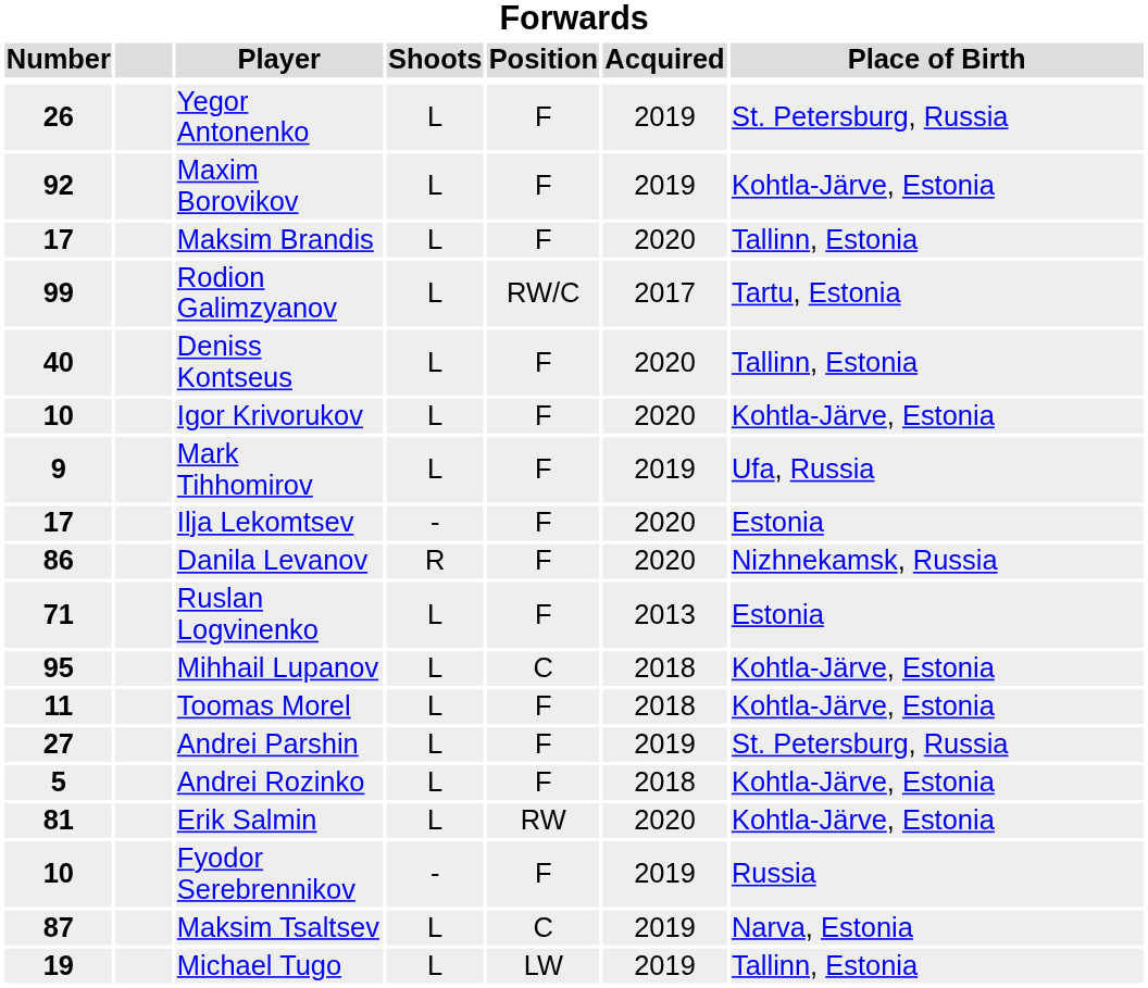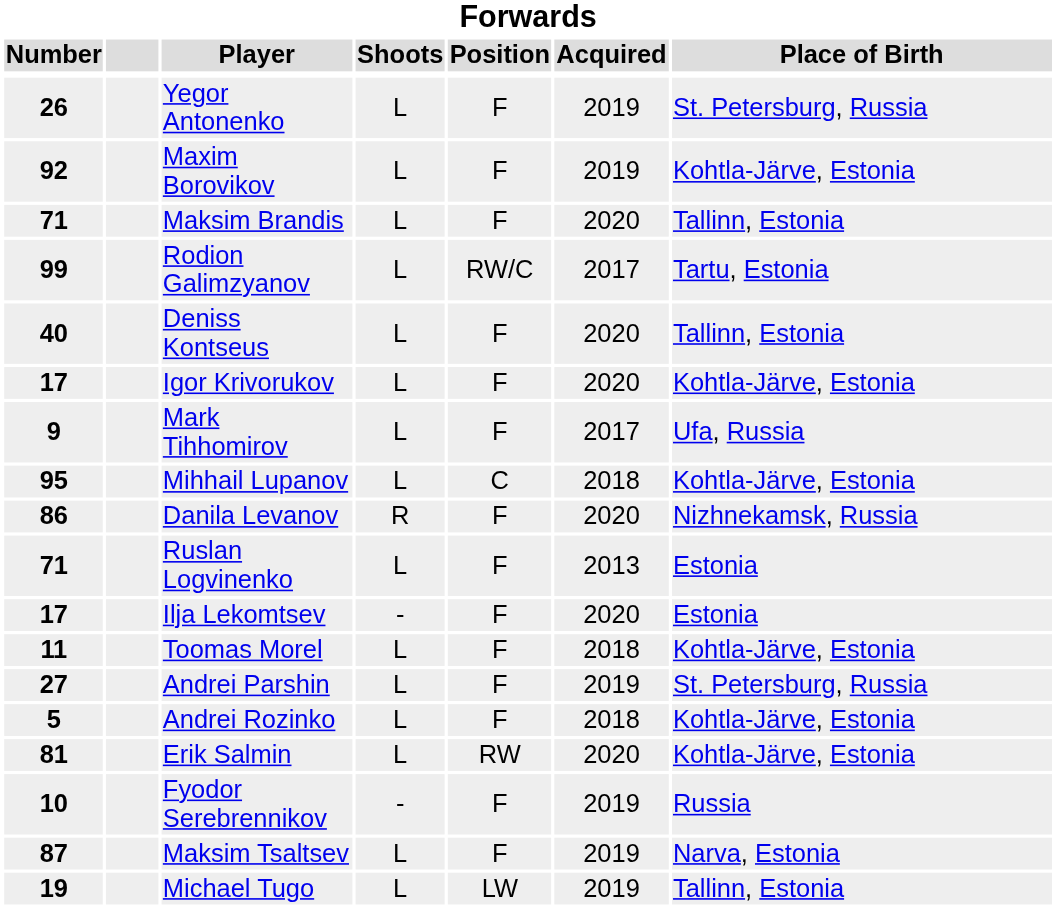Maksim Brandis | Number: 17 -> 71
Igor Krivorukov | Number: 10 -> 17
Mark Tihhomirov | Acquired: 2019 -> 2017
rows swapped: Ilja Lekomtsev <-> Mihhail Lupanov
Maksim Tsaltsev | Position: C -> F
